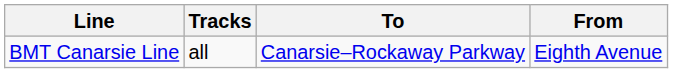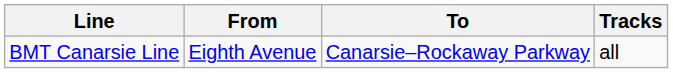columns swapped: From <-> Tracks
